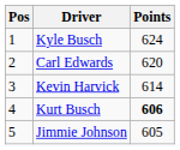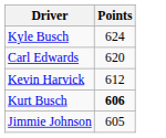- column: Pos | 1 | 2 | 3 | 4 | 5
Kevin Harvick | Points: 614 -> 612
